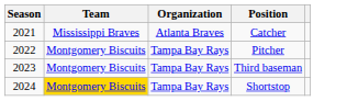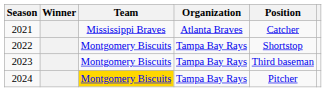+ column: Winner
2022 | Position: Pitcher -> Shortstop
2024 | Position: Shortstop -> Pitcher
